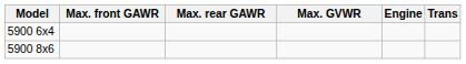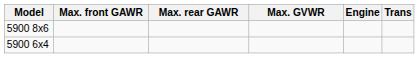rows swapped: 5900 6x4 <-> 5900 8x6
